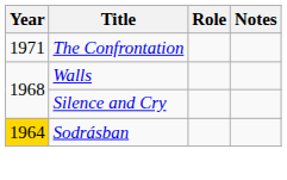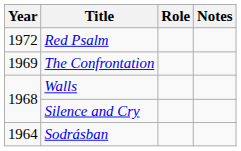+ row: 1972 | Red Psalm
The Confrontation | Year: 1971 -> 1969
Sodrásban | Year: gold background -> no background
